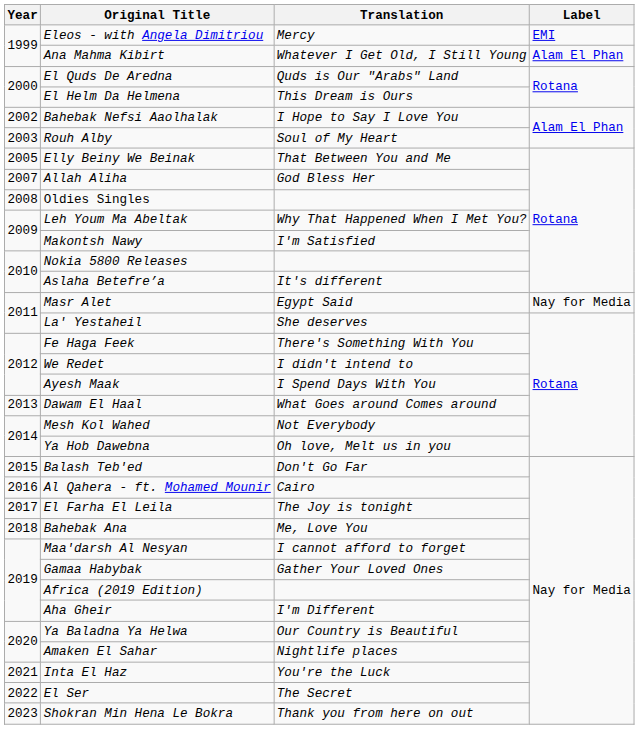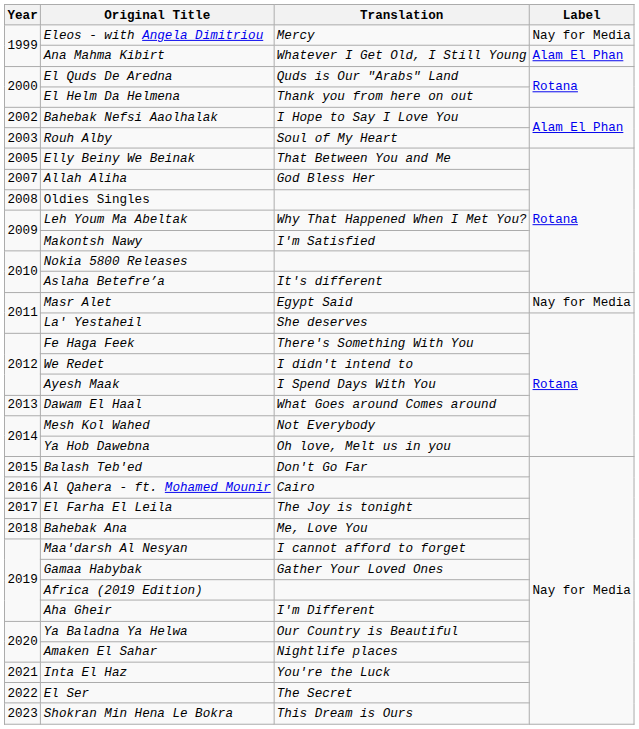Eleos - with Angela Dimitriou | Label: EMI -> Nay for Media
El Helm Da Helmena | Translation: This Dream is Ours -> Thank you from here on out
Shokran Min Hena Le Bokra | Translation: Thank you from here on out -> This Dream is Ours
